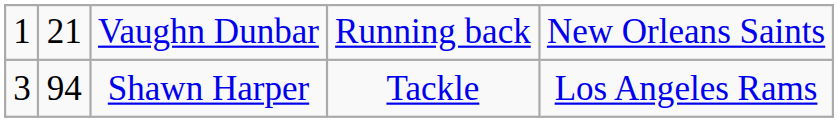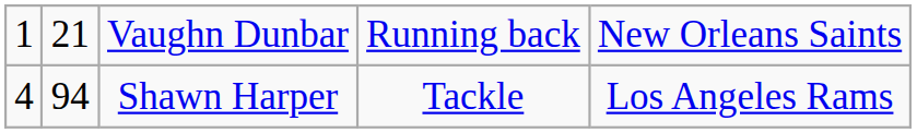Shawn Harper | column 1: 3 -> 4
